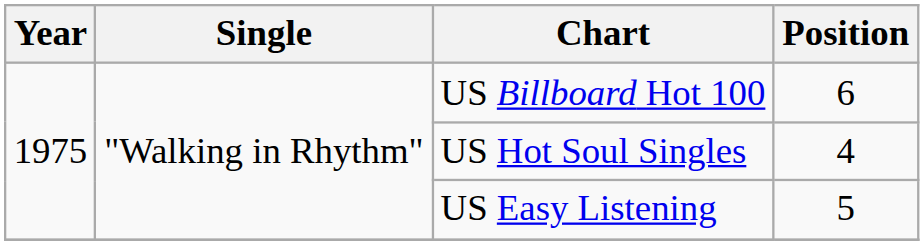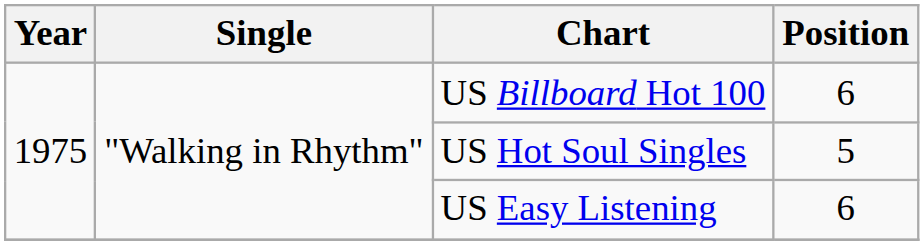US Hot Soul Singles | Position: 4 -> 5
US Easy Listening | Position: 5 -> 6
